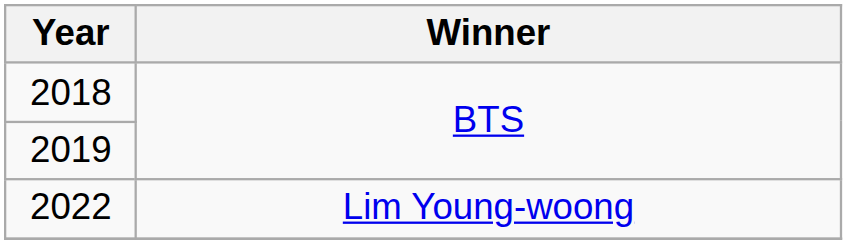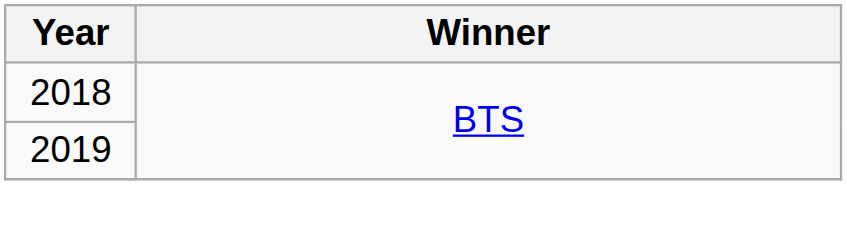- row: 2022 | Lim Young-woong
